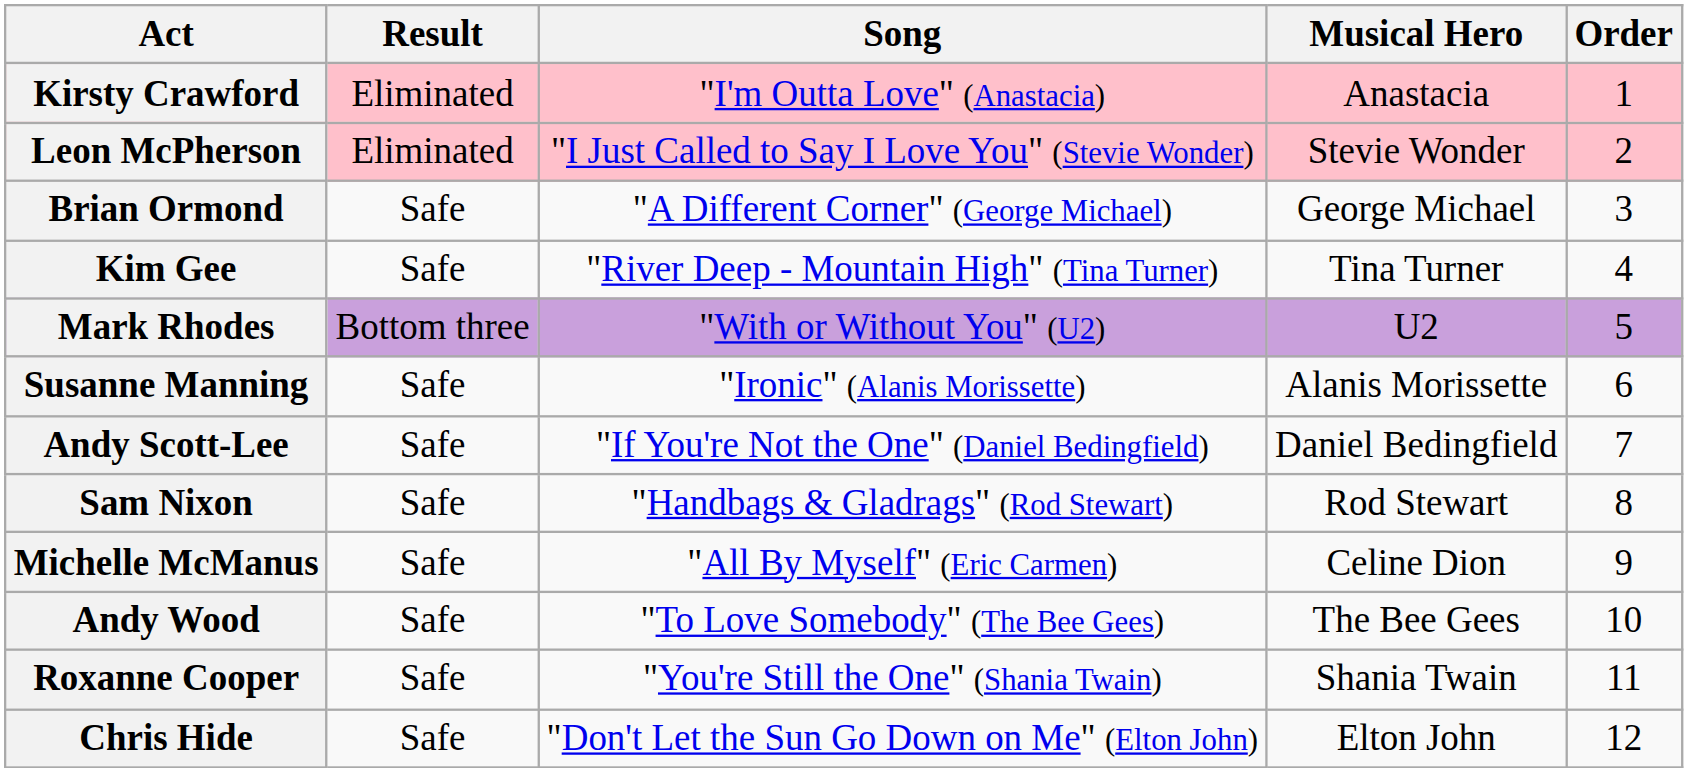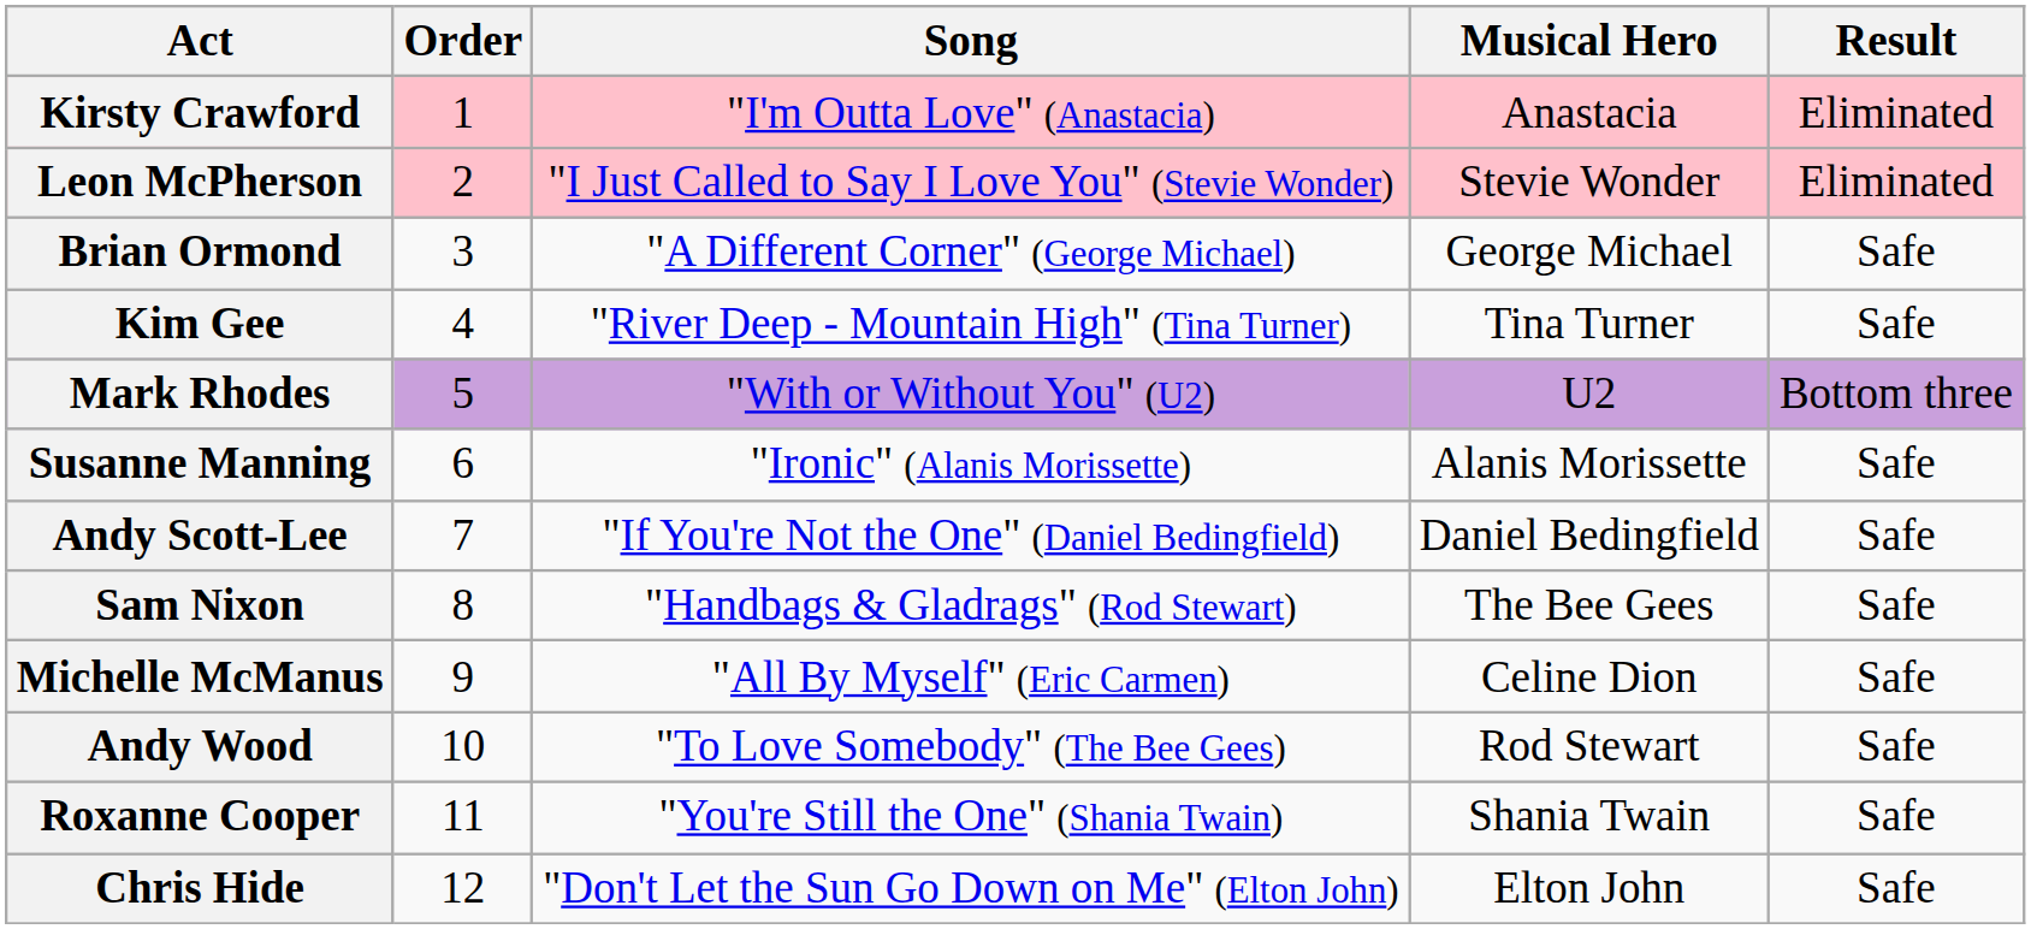columns swapped: Order <-> Result
Sam Nixon | Musical Hero: Rod Stewart -> The Bee Gees
Andy Wood | Musical Hero: The Bee Gees -> Rod Stewart
